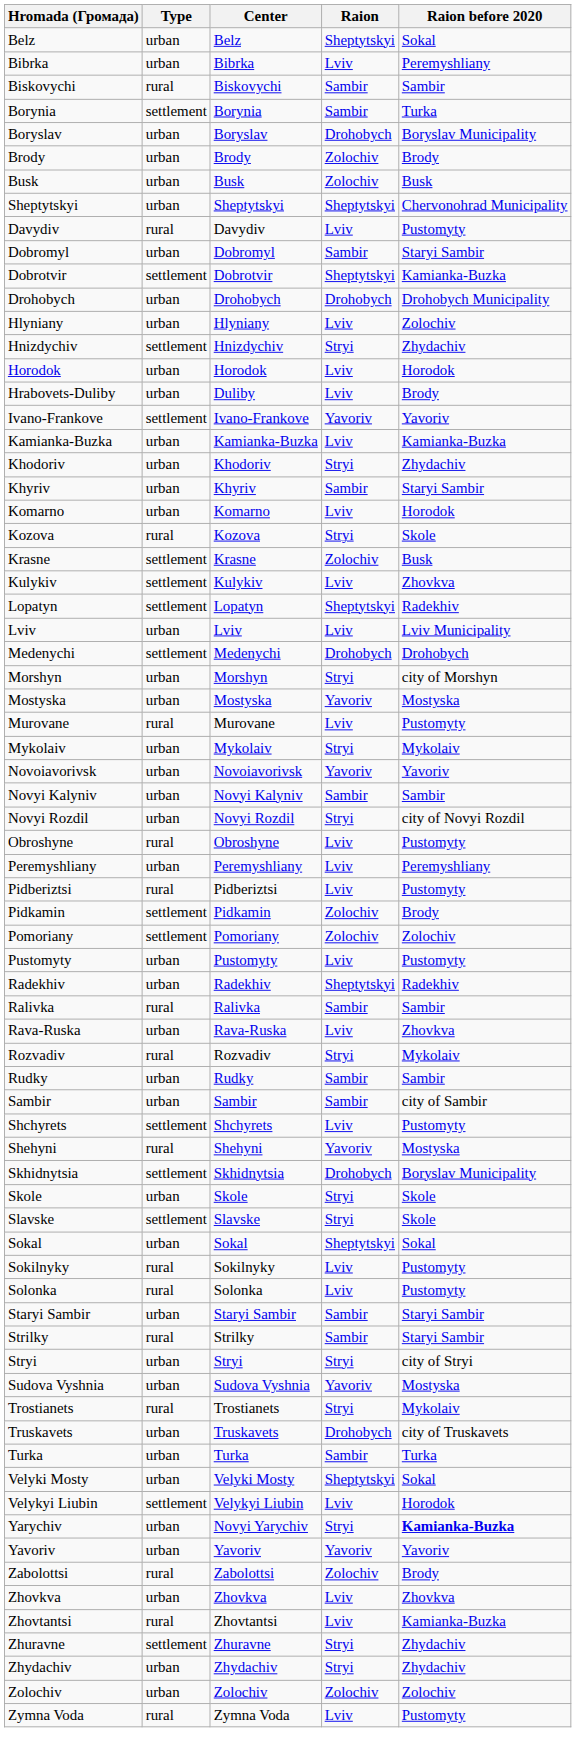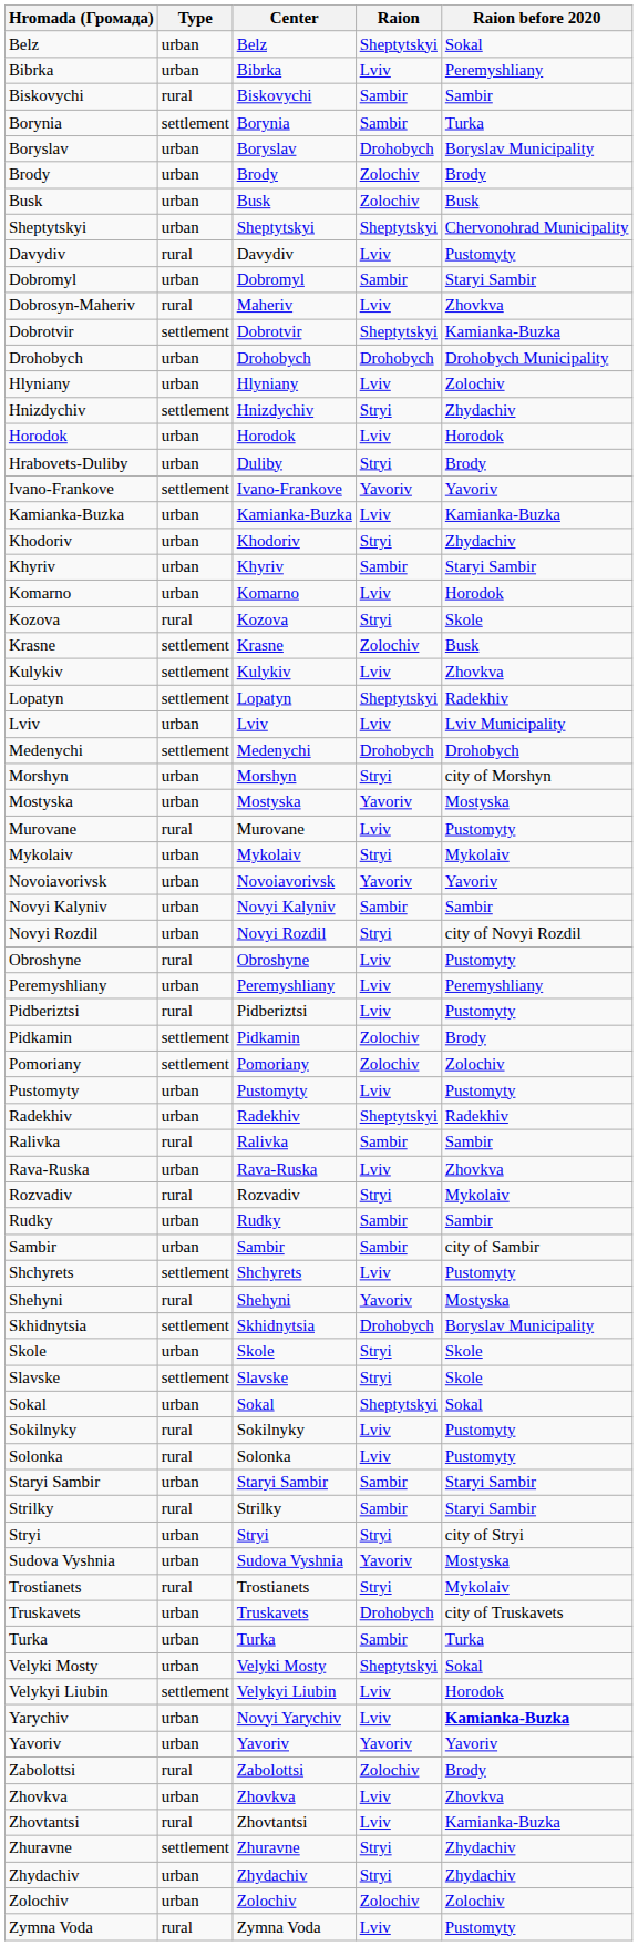+ row: Dobrosyn-Maheriv | rural | Maheriv | Lviv | Zhovkva
Hrabovets-Duliby | Raion: Lviv -> Stryi
Yarychiv | Raion: Stryi -> Lviv
